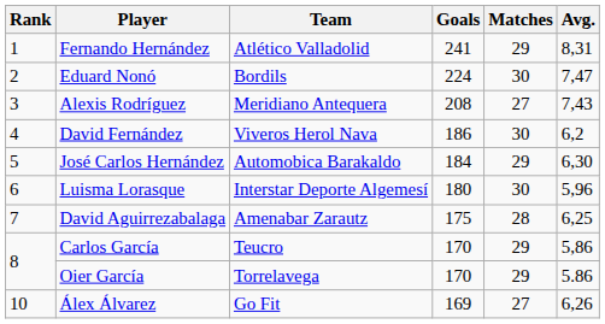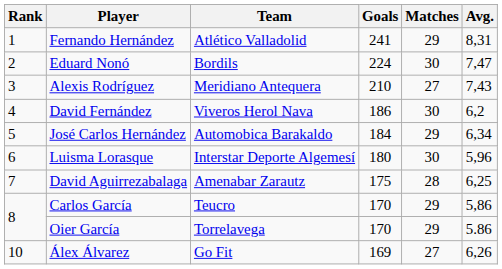Alexis Rodríguez | Goals: 208 -> 210
José Carlos Hernández | Avg.: 6,30 -> 6,34
